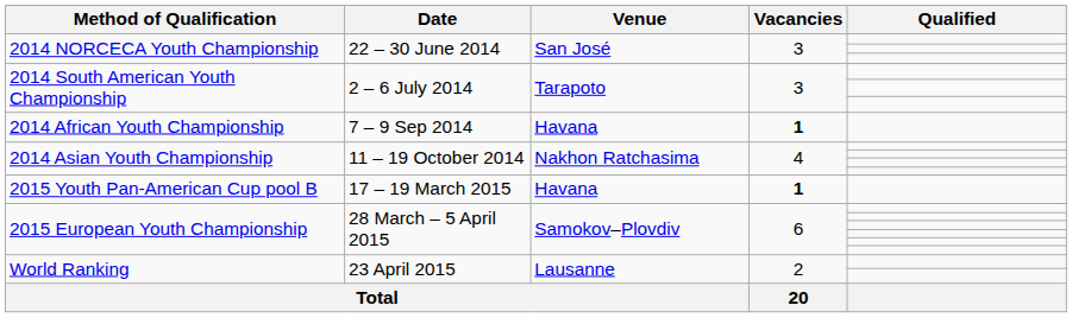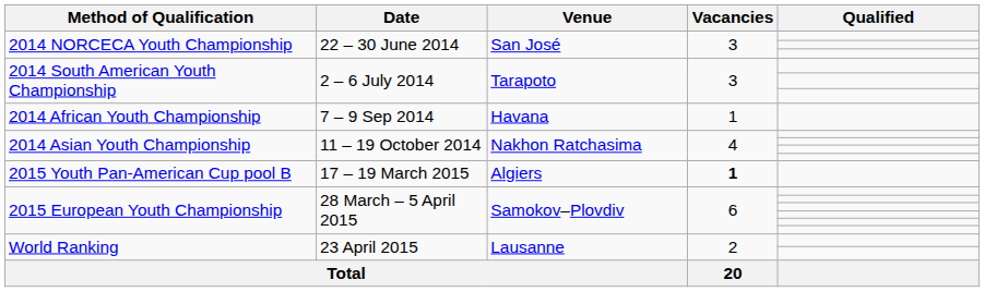2014 African Youth Championship | Vacancies: bold -> normal
2015 Youth Pan-American Cup pool B | Venue: Havana -> Algiers
